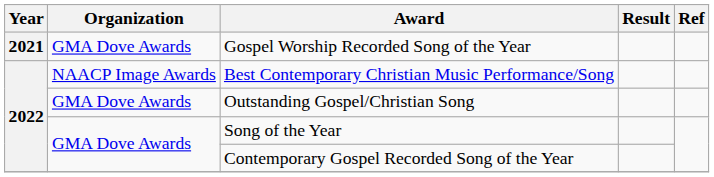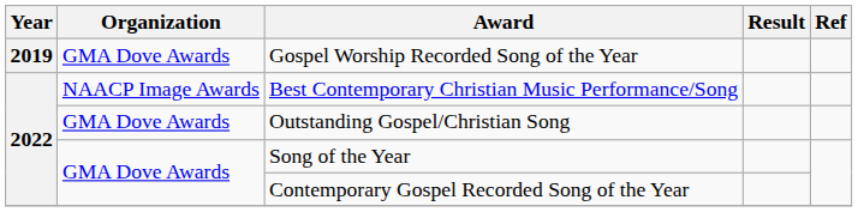Gospel Worship Recorded Song of the Year | Year: 2021 -> 2019
